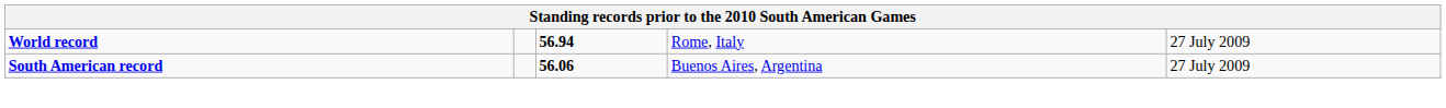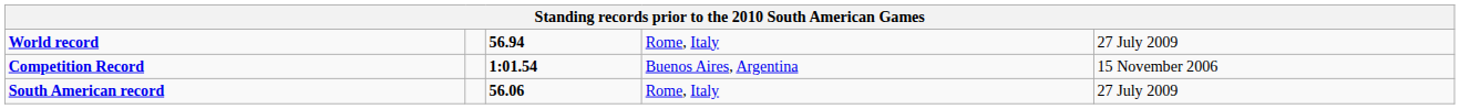+ row: Competition Record | 1:01.54 | Buenos Aires, Argentina | 15 November 2006
South American record | column 4: Buenos Aires, Argentina -> Rome, Italy
